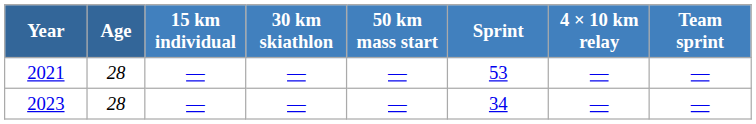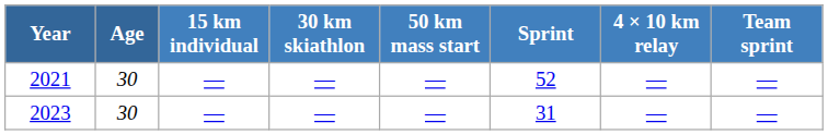2021 | Age: 28 -> 30
2021 | Sprint: 53 -> 52
2023 | Age: 28 -> 30
2023 | Sprint: 34 -> 31
